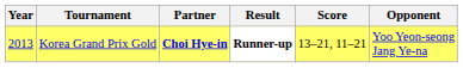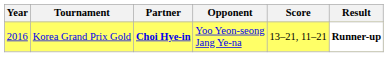columns swapped: Opponent <-> Result
Korea Grand Prix Gold | Year: 2013 -> 2016
